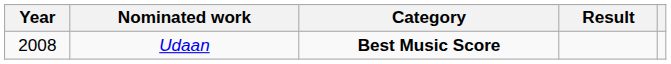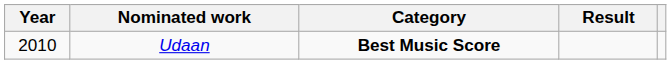Udaan | Year: 2008 -> 2010
